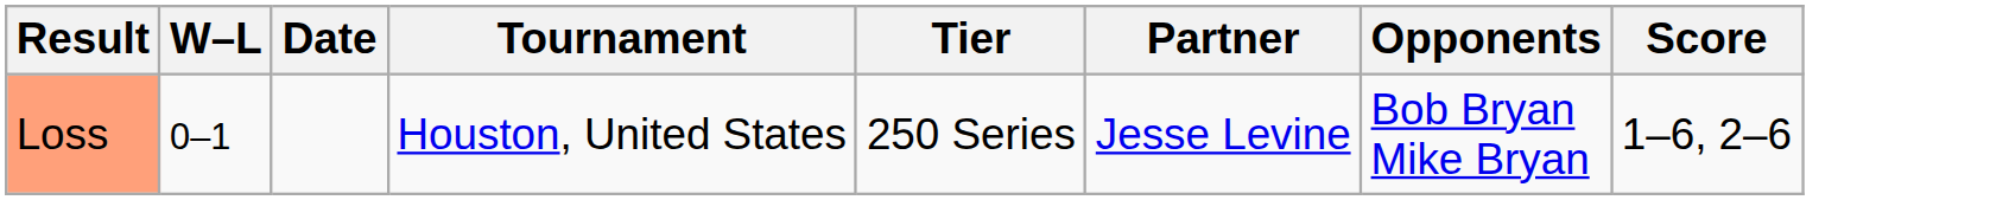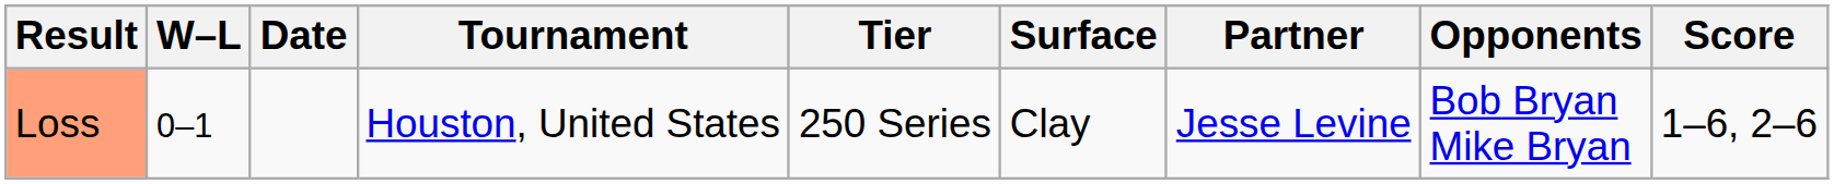+ column: Surface | Clay
